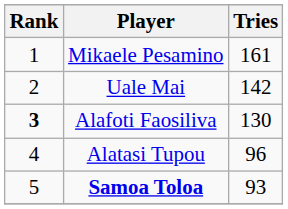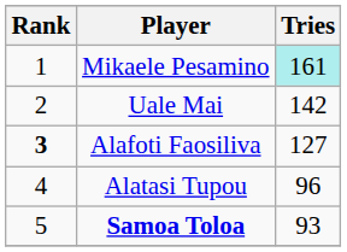Mikaele Pesamino | Tries: no background -> paleturquoise background
Alafoti Faosiliva | Tries: 130 -> 127
